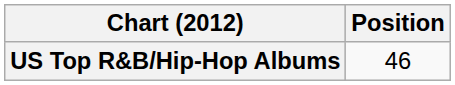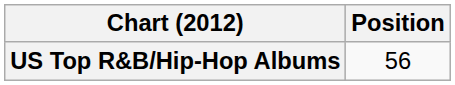US Top R&B/Hip-Hop Albums | Position: 46 -> 56
